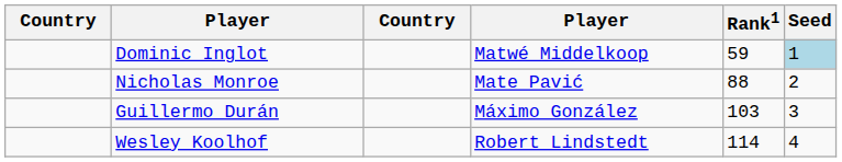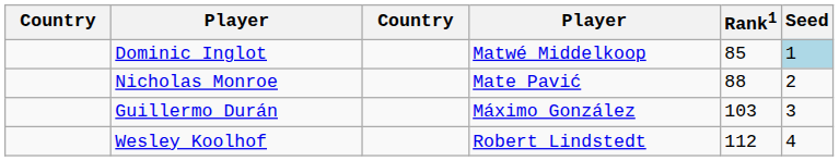Dominic Inglot | Rank1: 59 -> 85
Wesley Koolhof | Rank1: 114 -> 112
